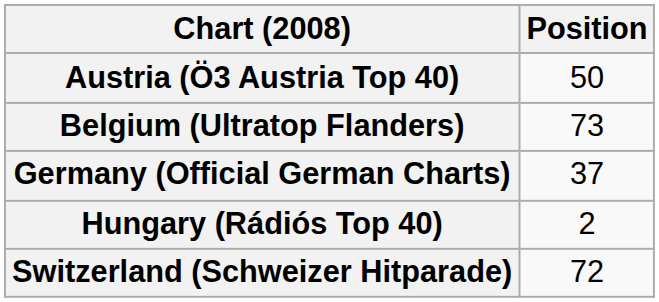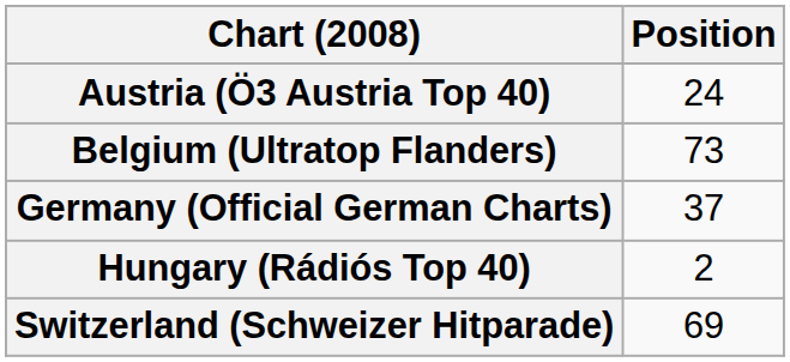Austria (Ö3 Austria Top 40) | Position: 50 -> 24
Switzerland (Schweizer Hitparade) | Position: 72 -> 69
